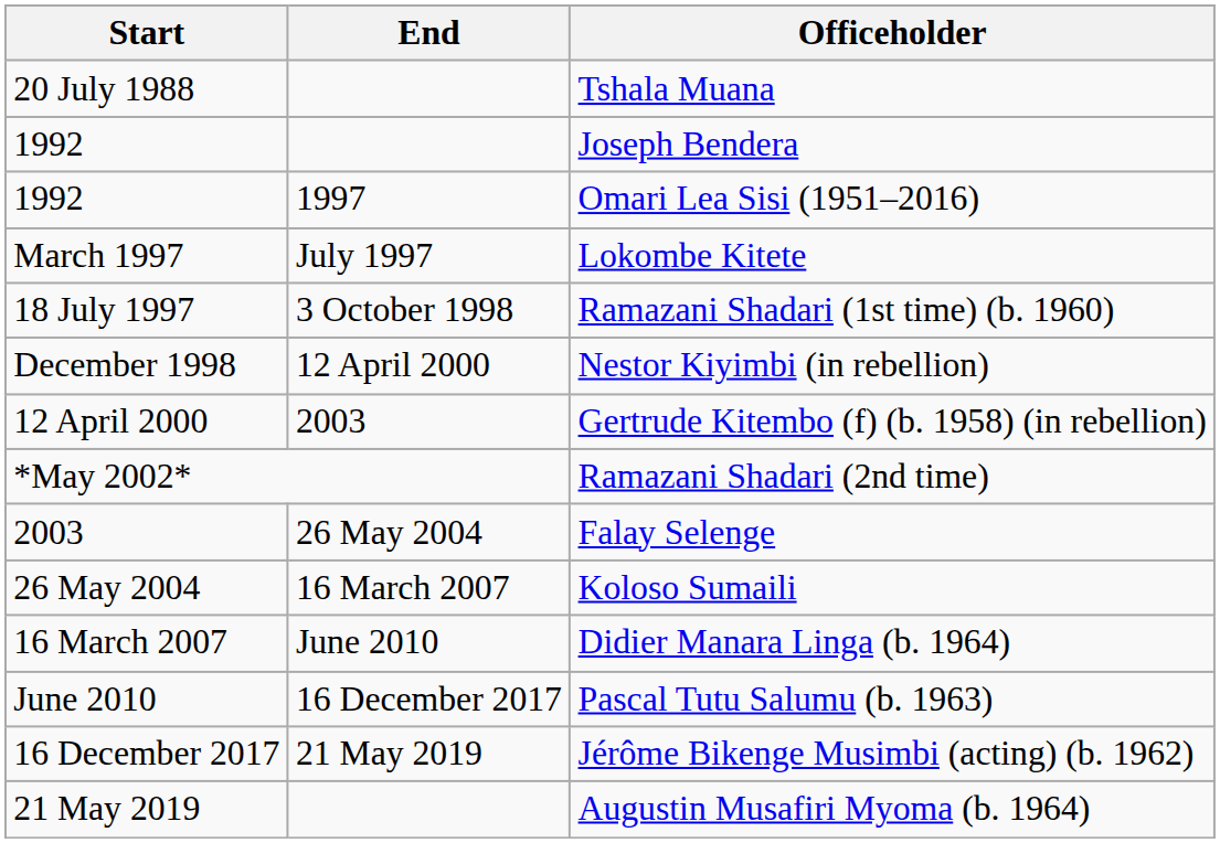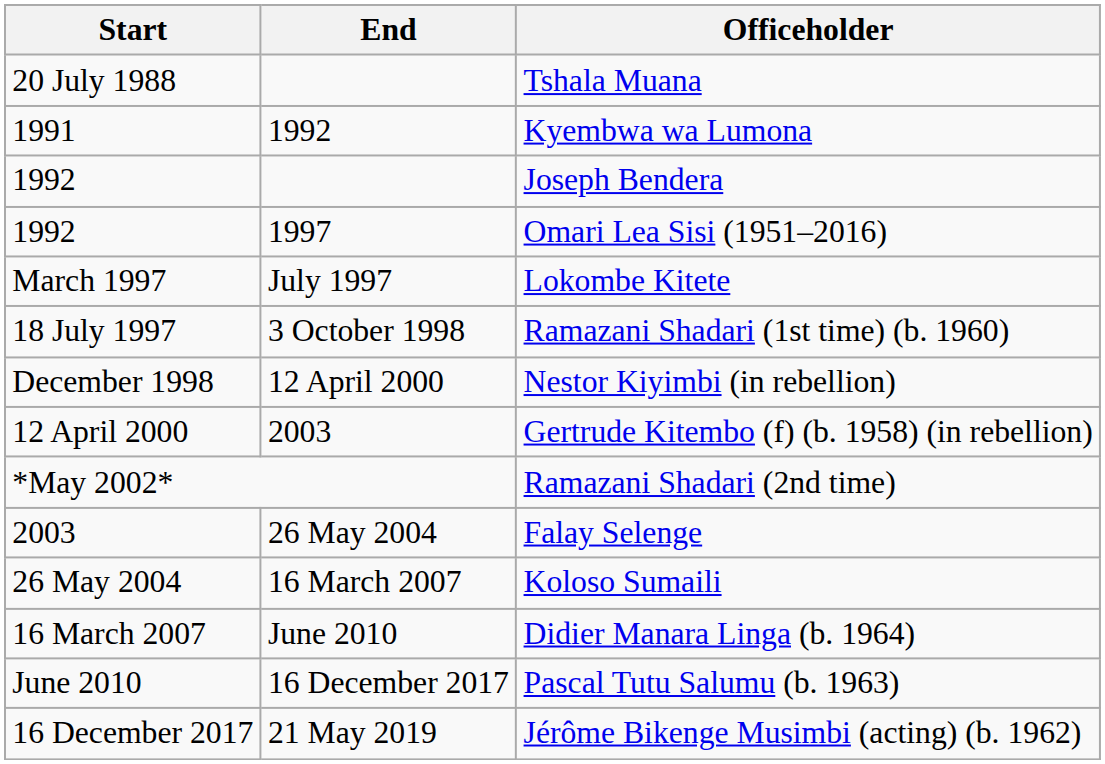+ row: 1991 | 1992 | Kyembwa wa Lumona
- row: 21 May 2019 | Augustin Musafiri Myoma (b. 1964)
